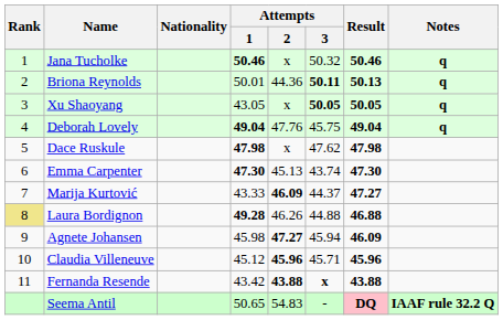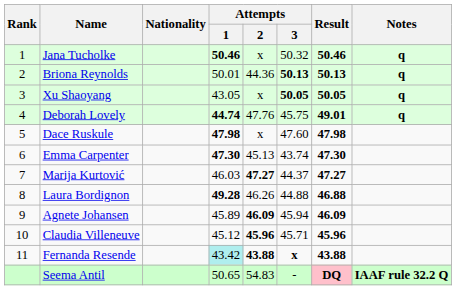Briona Reynolds | Attempts / 3: 50.11 -> 50.13
Deborah Lovely | Attempts / 1: 49.04 -> 44.74
Deborah Lovely | Result: 49.04 -> 49.01
Dace Ruskule | Attempts / 3: 47.62 -> 47.60
Marija Kurtović | Attempts / 1: 43.33 -> 46.03
Marija Kurtović | Attempts / 2: 46.09 -> 47.27
Laura Bordignon | Rank: khaki background -> no background
Agnete Johansen | Attempts / 1: 45.98 -> 45.89
Agnete Johansen | Attempts / 2: 47.27 -> 46.09
Fernanda Resende | Attempts / 1: no background -> paleturquoise background
